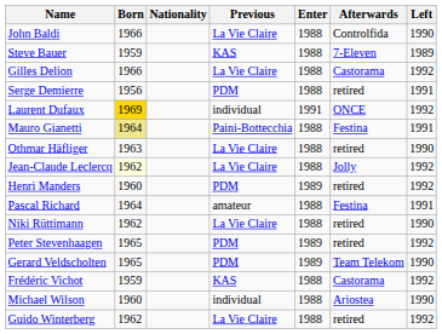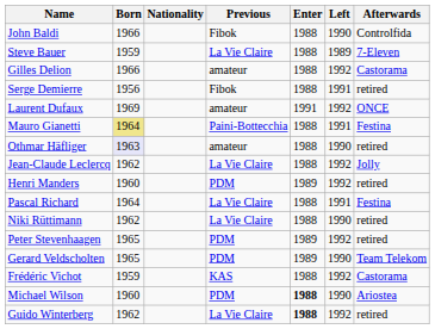columns swapped: Left <-> Afterwards
John Baldi | Previous: La Vie Claire -> Fibok
Steve Bauer | Previous: KAS -> La Vie Claire
Gilles Delion | Previous: La Vie Claire -> amateur
Serge Demierre | Previous: PDM -> Fibok
Laurent Dufaux | Born: gold background -> no background
Laurent Dufaux | Previous: individual -> amateur
Othmar Häfliger | Born: no background -> lavender background
Othmar Häfliger | Previous: La Vie Claire -> amateur
Jean-Claude Leclercq | Born: lightyellow background -> no background
Pascal Richard | Previous: amateur -> La Vie Claire
Michael Wilson | Previous: individual -> PDM
Michael Wilson | Enter: normal -> bold
Guido Winterberg | Enter: normal -> bold
